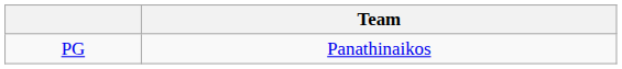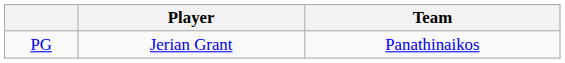+ column: Player | Jerian Grant
